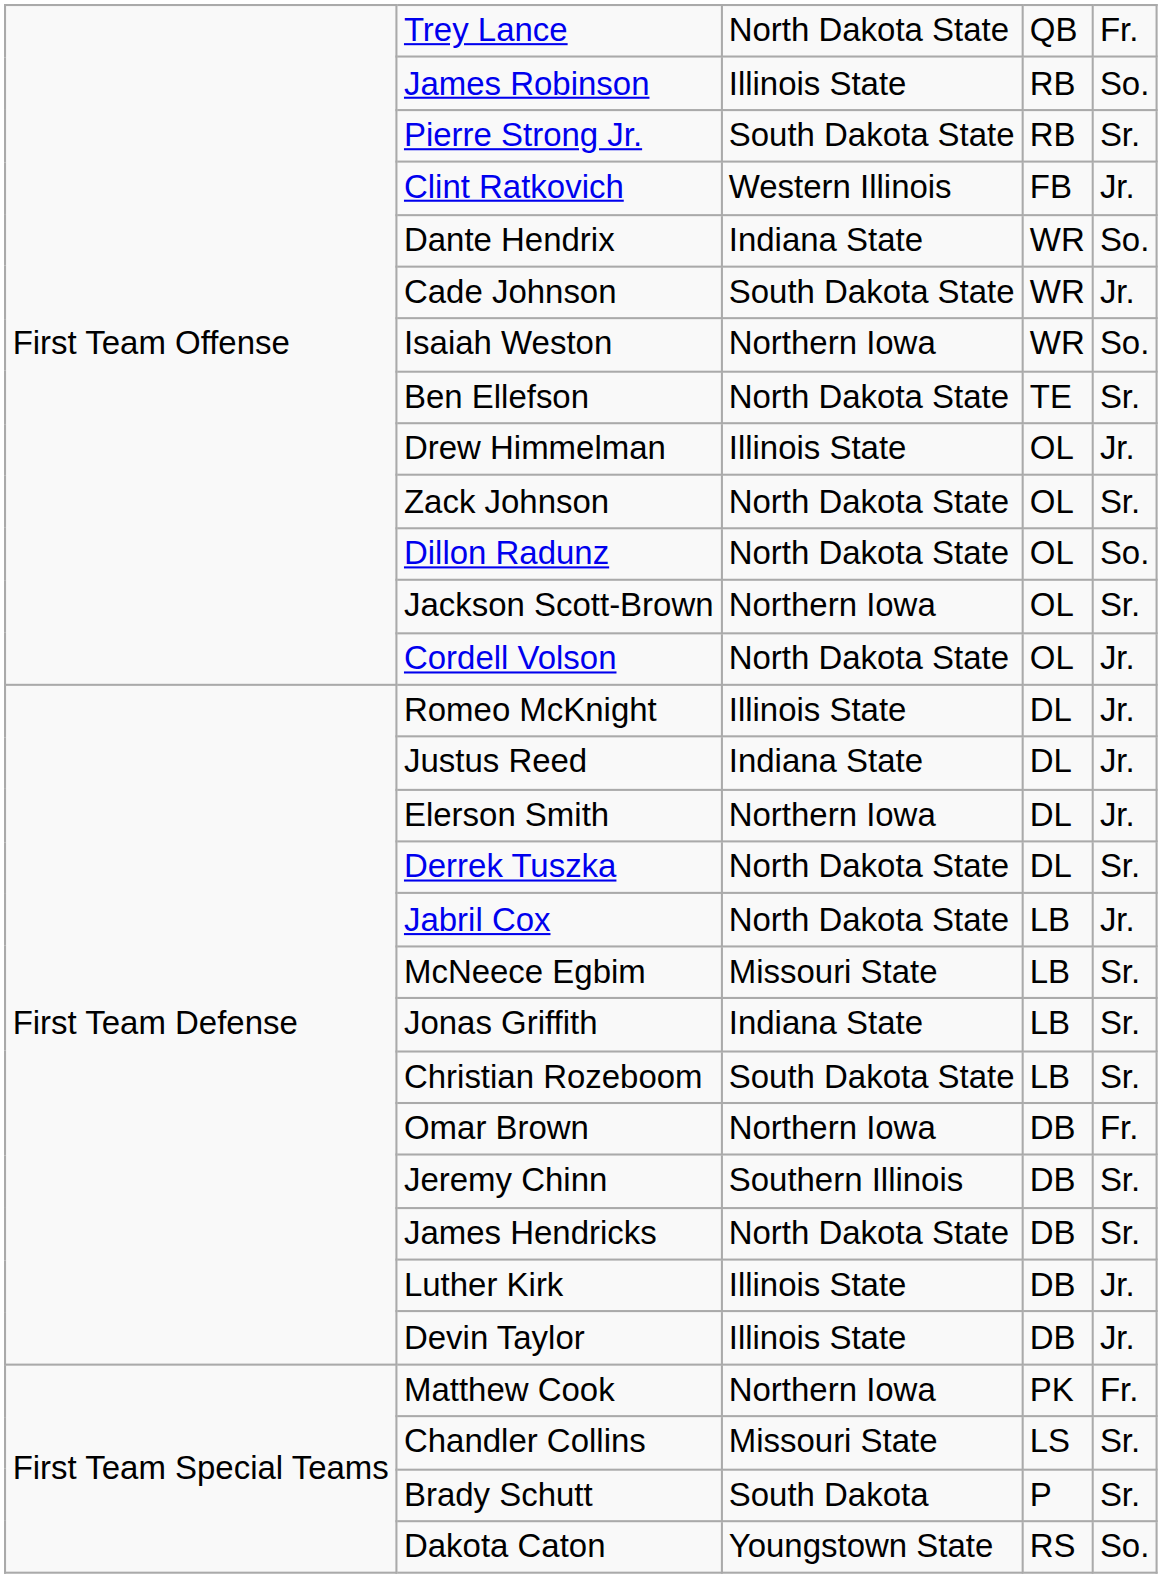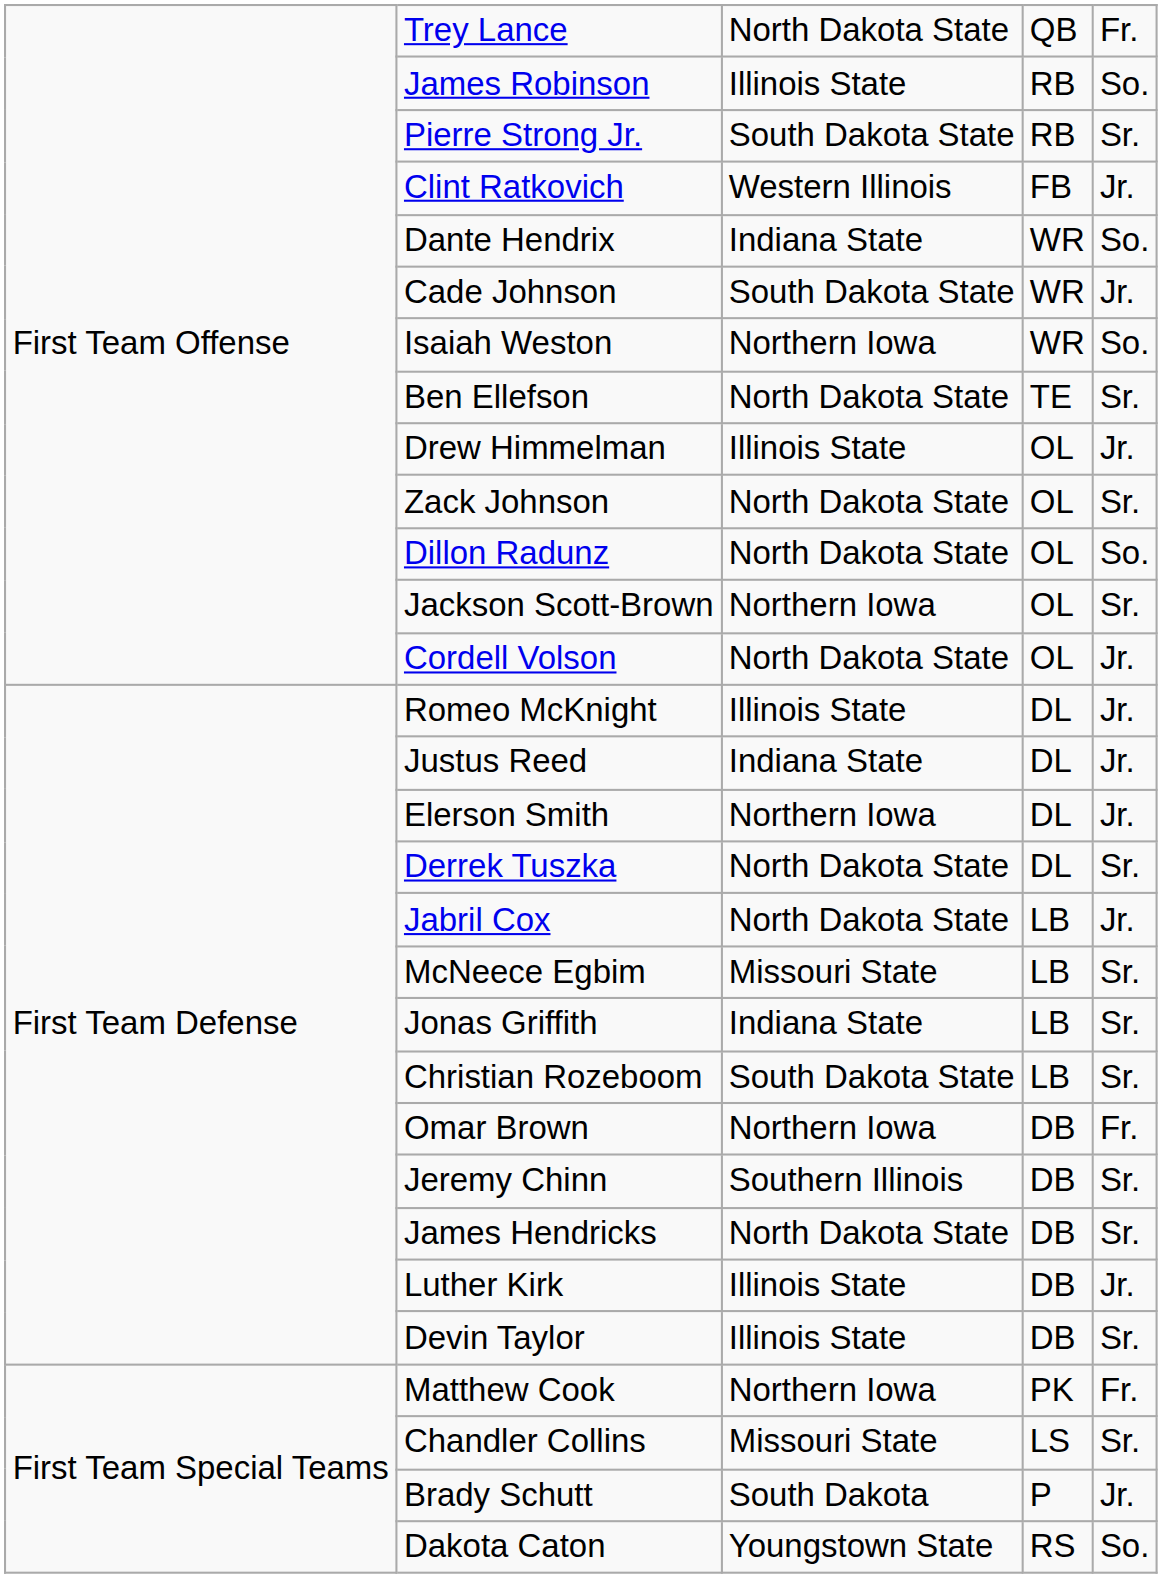Devin Taylor | column 5: Jr. -> Sr.
Brady Schutt | column 5: Sr. -> Jr.
